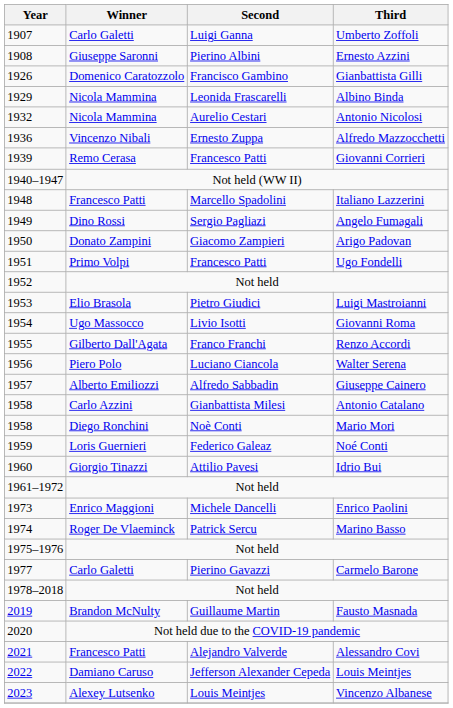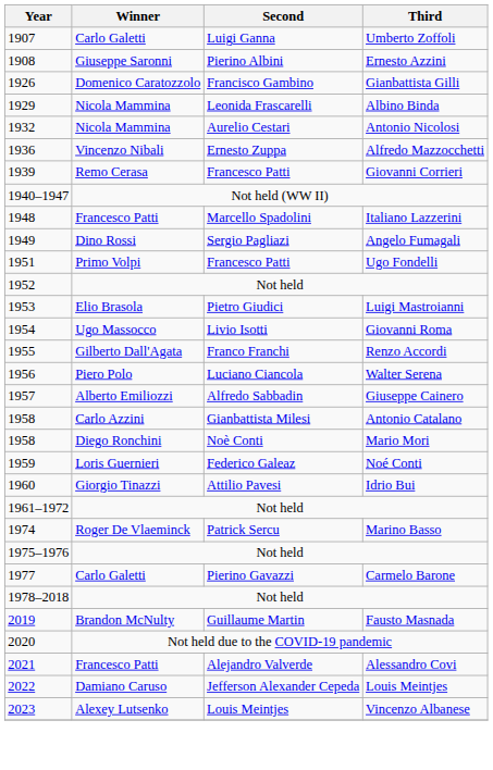- row: 1950 | Donato Zampini | Giacomo Zampieri | Arigo Padovan
- row: 1973 | Enrico Maggioni | Michele Dancelli | Enrico Paolini
